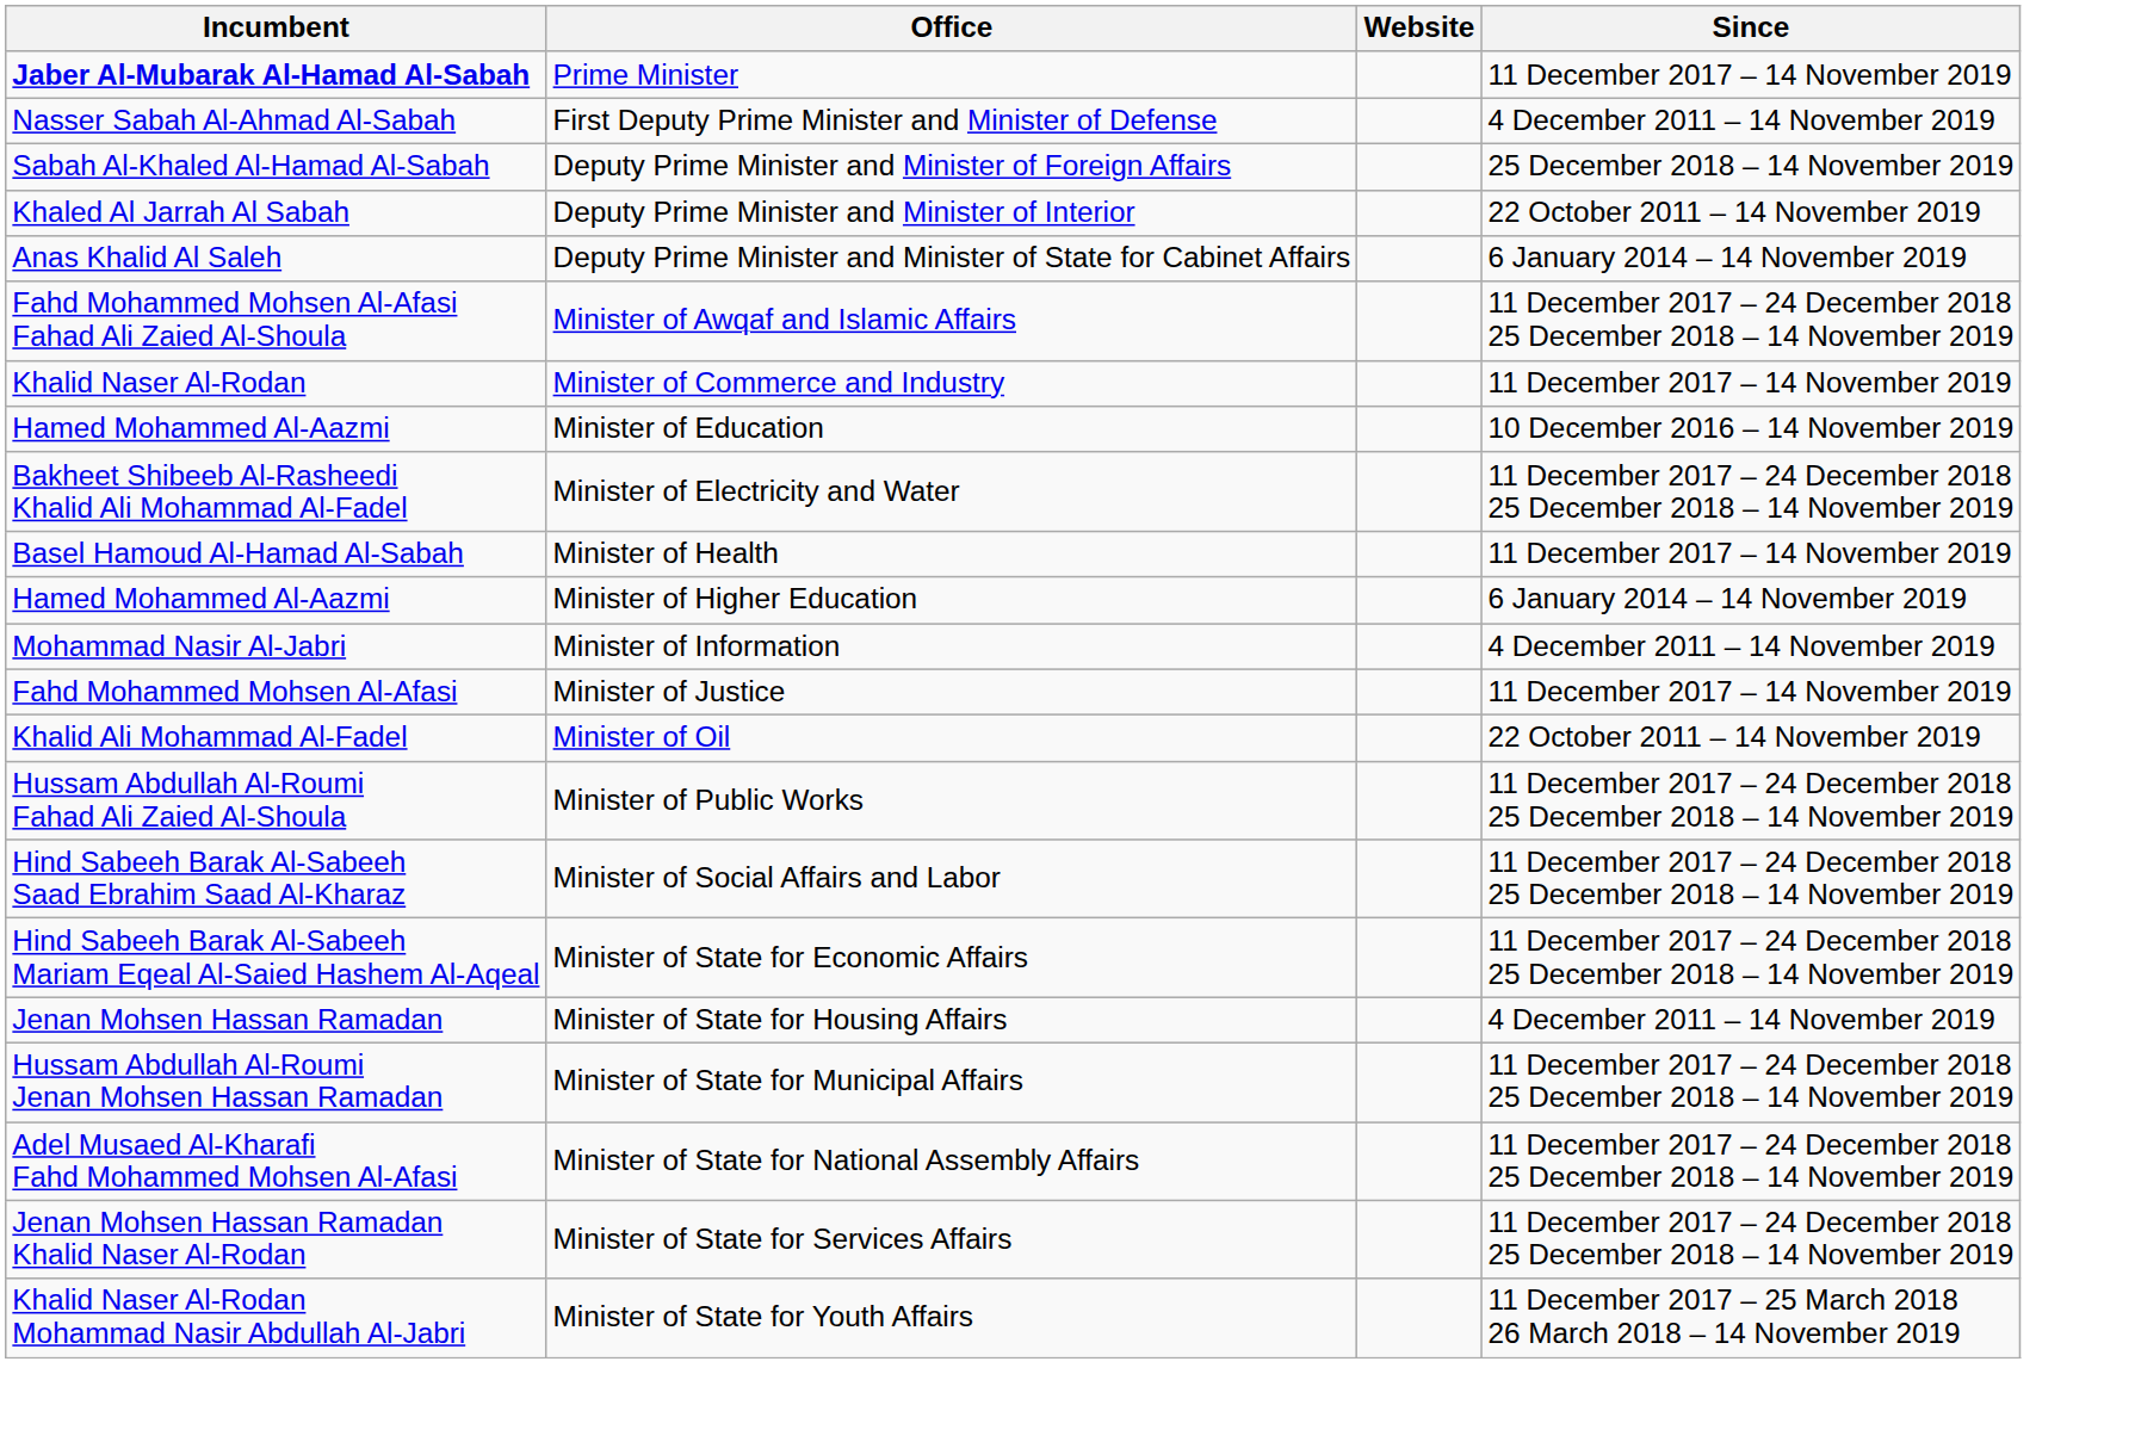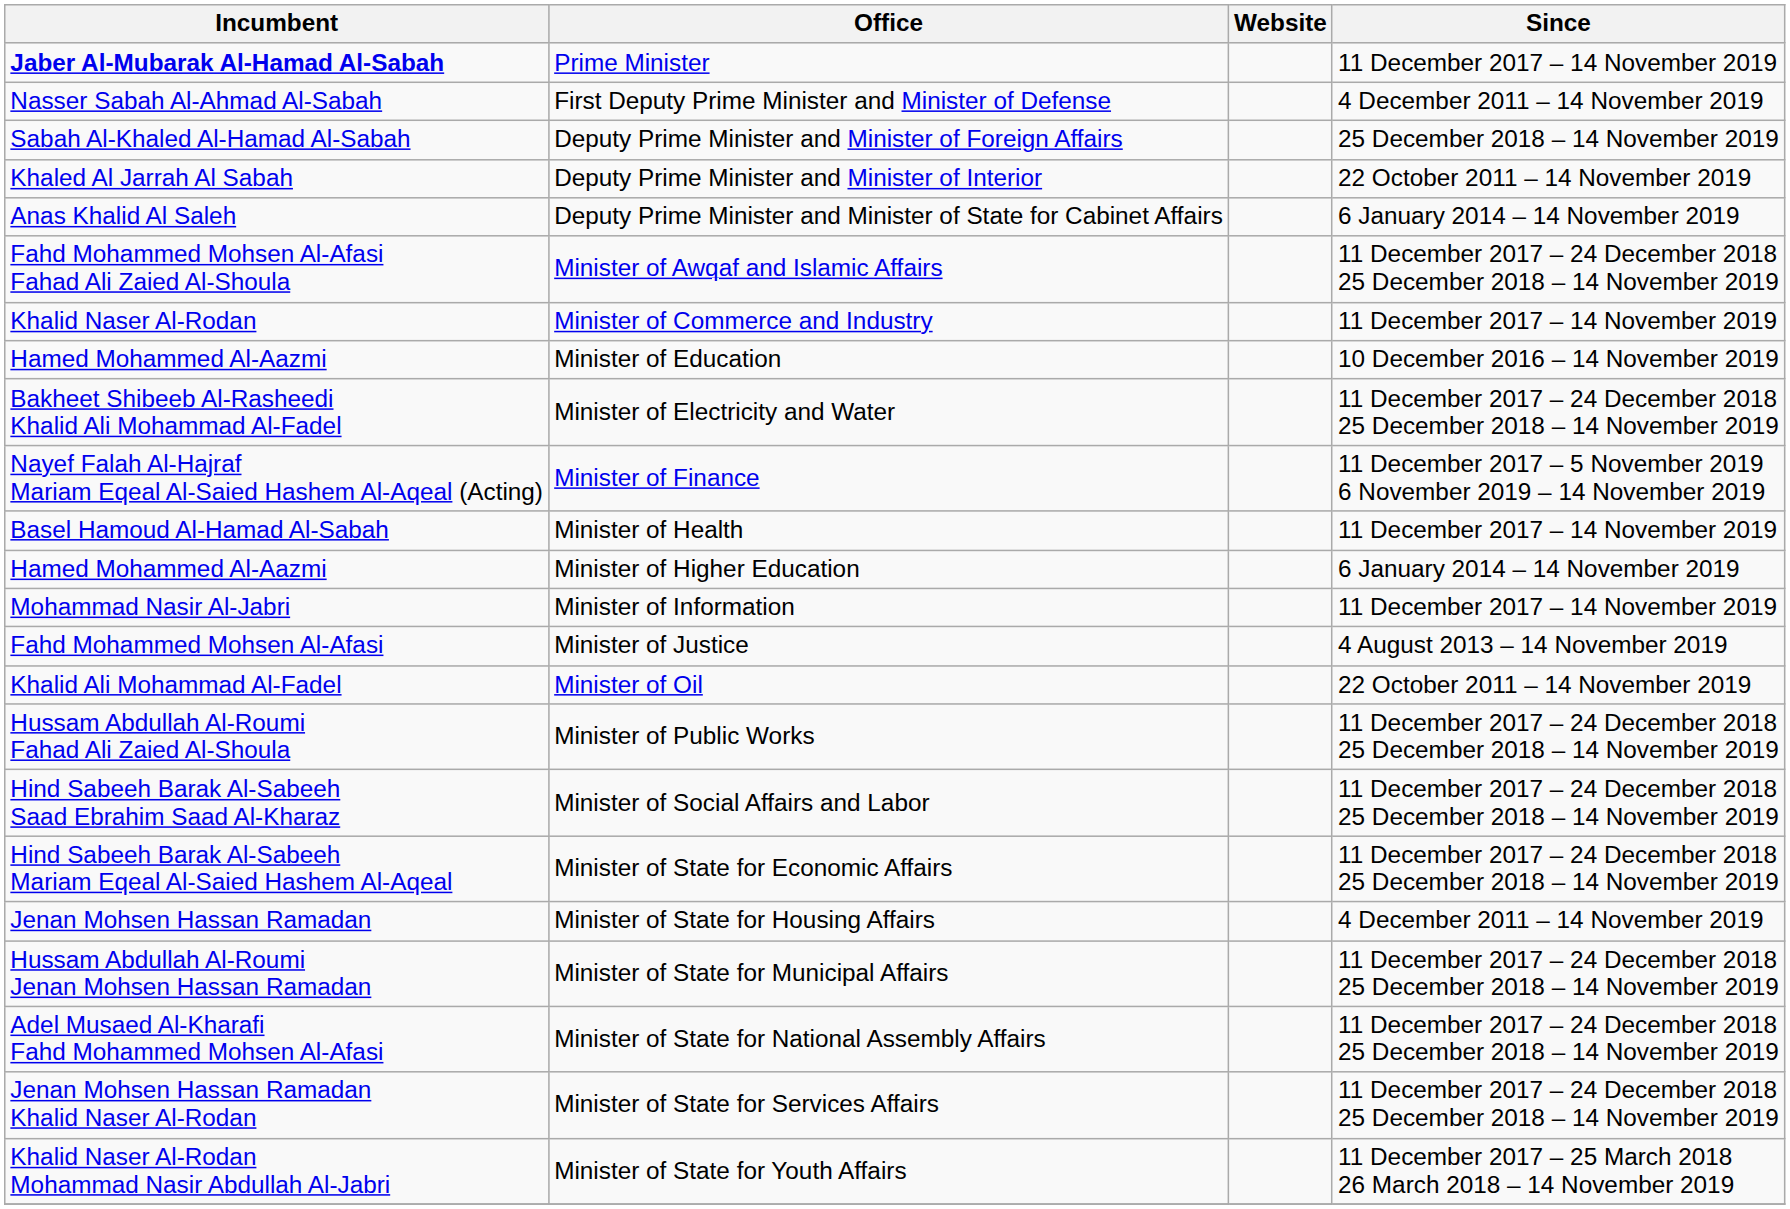+ row: Nayef Falah Al-Hajraf Mariam Eqeal Al-Saied Hashem Al-Aqeal (Acting) | Minister of Finance | 11 December 2017 – 5 November 2019 6 November 2019 – 14 November 2019
Minister of Information | Since: 4 December 2011 – 14 November 2019 -> 11 December 2017 – 14 November 2019
Minister of Justice | Since: 11 December 2017 – 14 November 2019 -> 4 August 2013 – 14 November 2019
